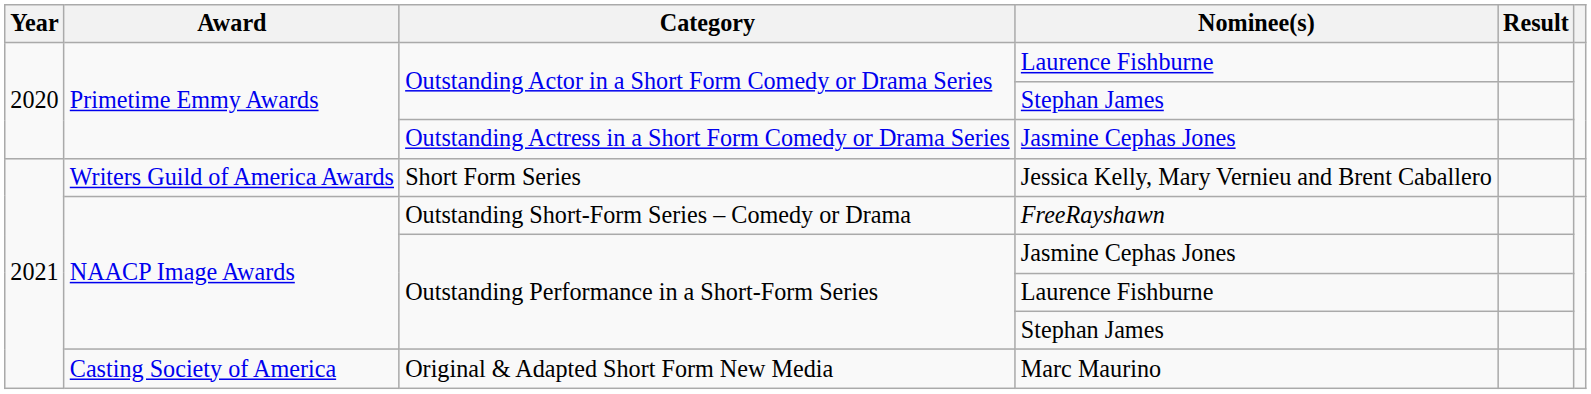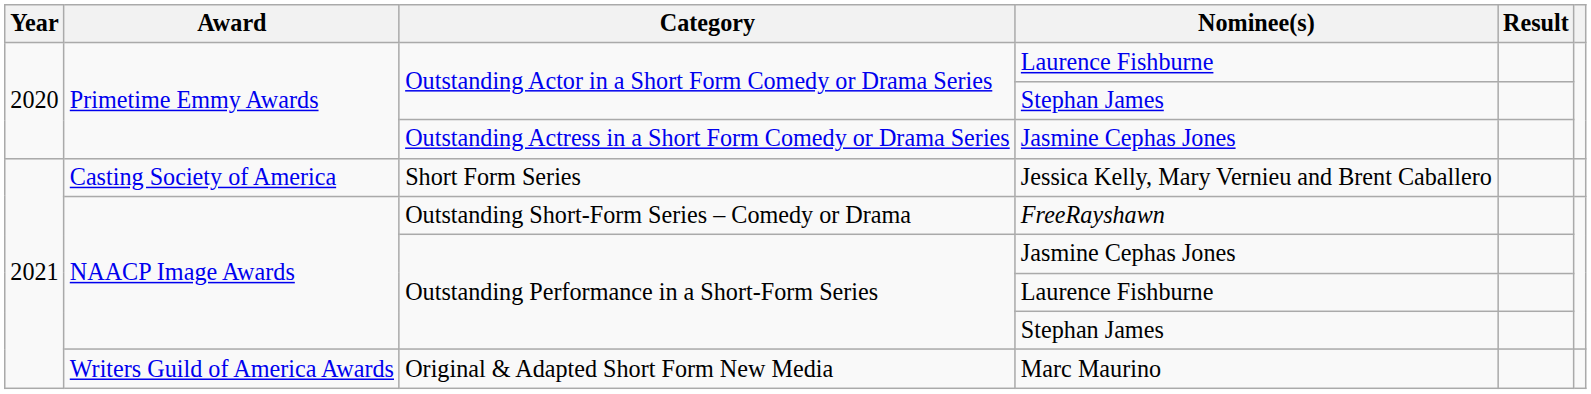Short Form Series | Award: Writers Guild of America Awards -> Casting Society of America
Original & Adapted Short Form New Media | Award: Casting Society of America -> Writers Guild of America Awards
